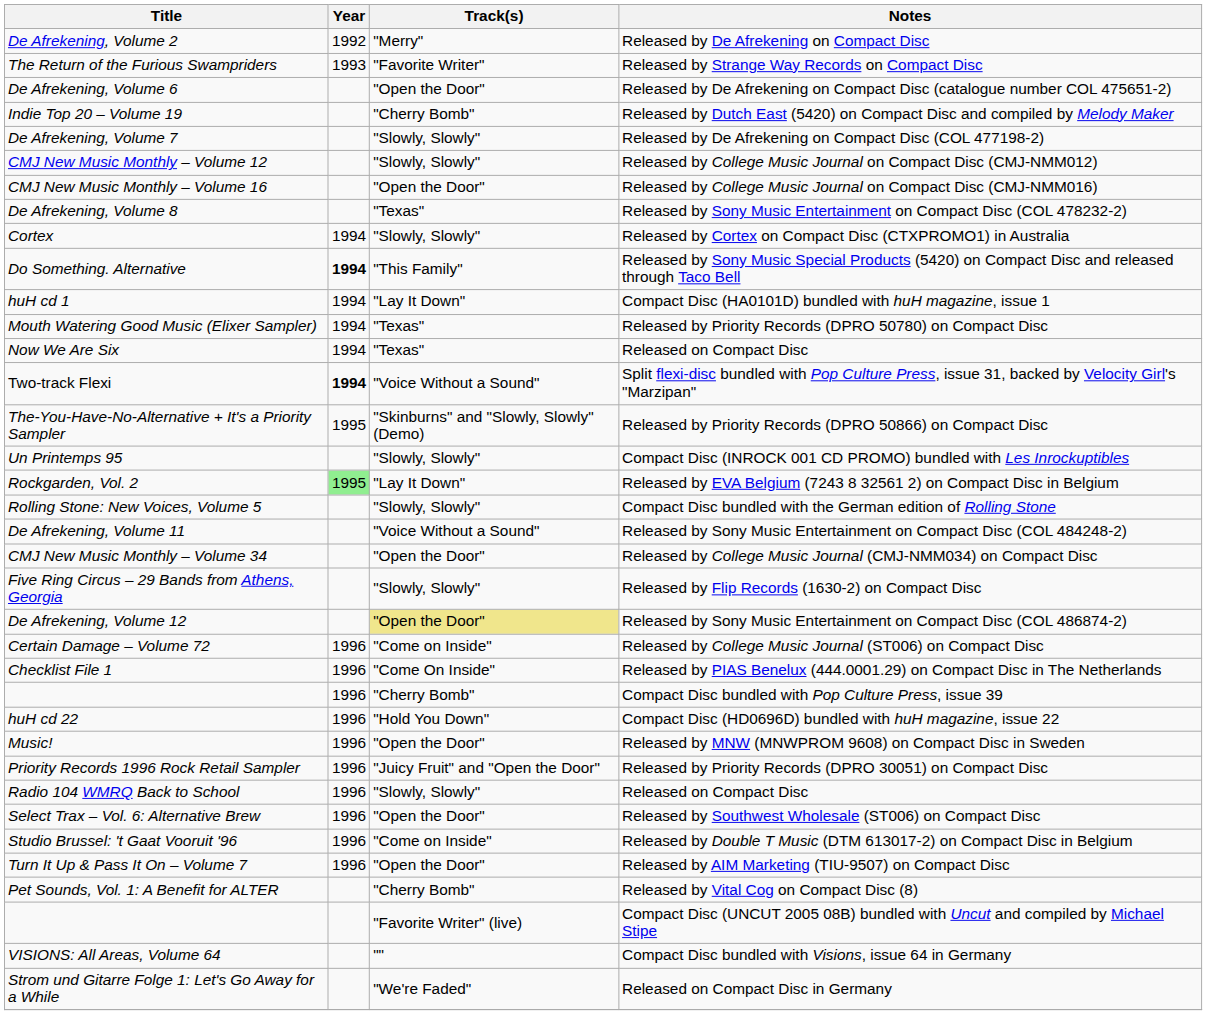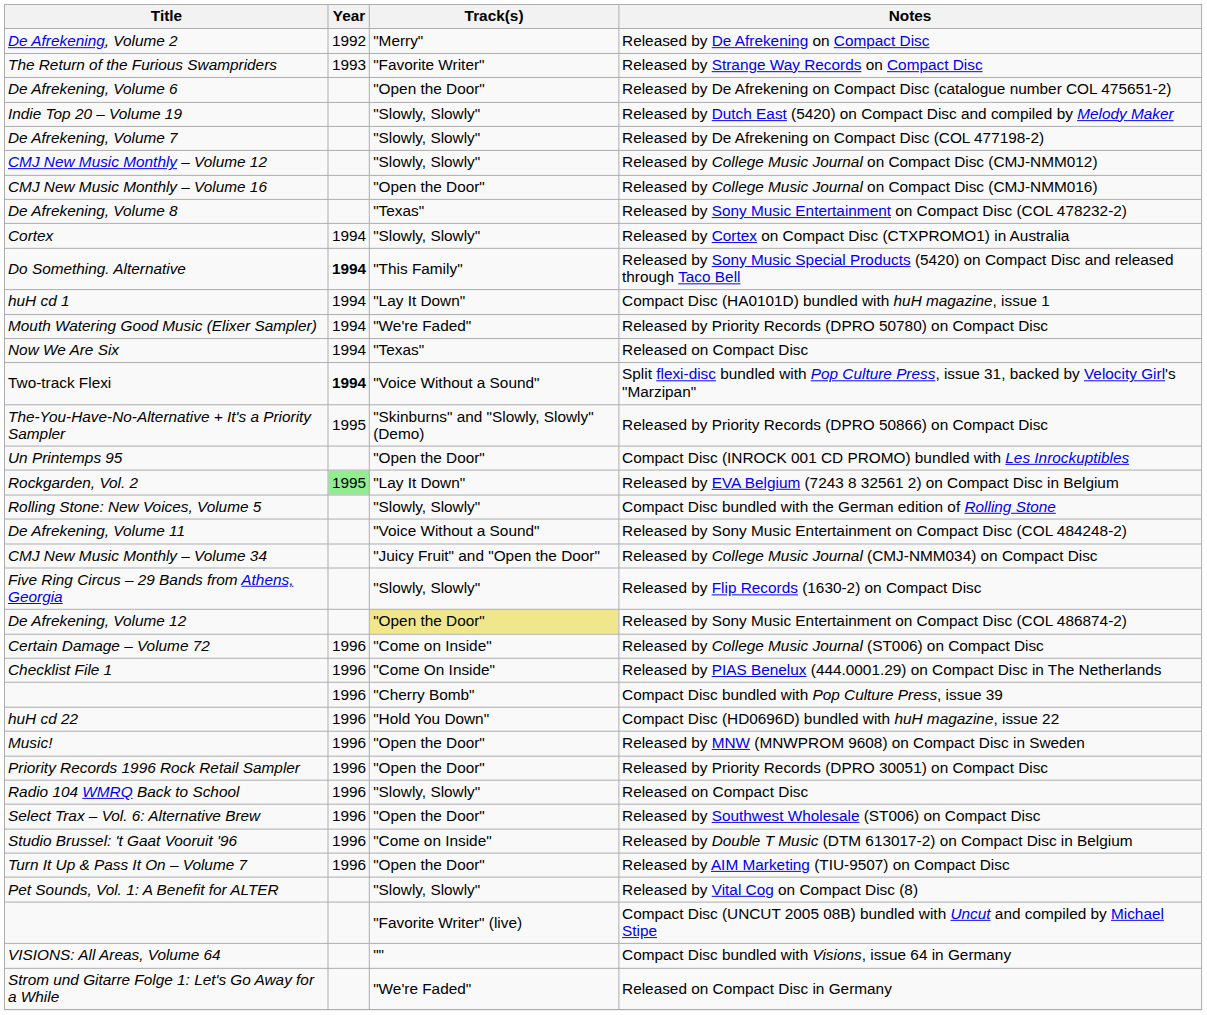Indie Top 20 – Volume 19 | Track(s): "Cherry Bomb" -> "Slowly, Slowly"
Mouth Watering Good Music (Elixer Sampler) | Track(s): "Texas" -> "We're Faded"
Un Printemps 95 | Track(s): "Slowly, Slowly" -> "Open the Door"
CMJ New Music Monthly – Volume 34 | Track(s): "Open the Door" -> "Juicy Fruit" and "Open the Door"
Priority Records 1996 Rock Retail Sampler | Track(s): "Juicy Fruit" and "Open the Door" -> "Open the Door"
Pet Sounds, Vol. 1: A Benefit for ALTER | Track(s): "Cherry Bomb" -> "Slowly, Slowly"
